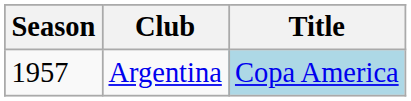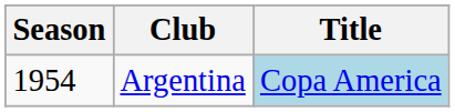Argentina | Season: 1957 -> 1954
